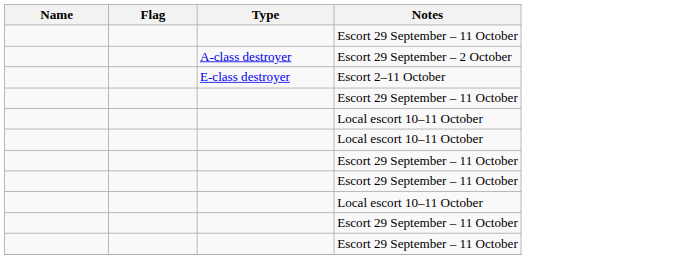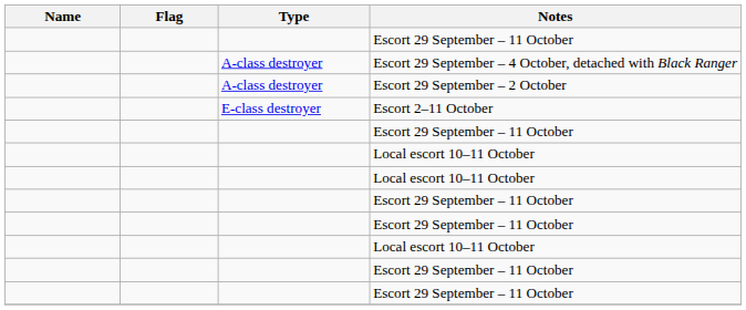+ row: A-class destroyer | Escort 29 September – 4 October, detached with Black Ranger
